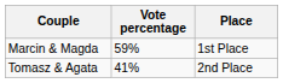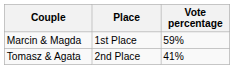columns swapped: Vote percentage <-> Place
